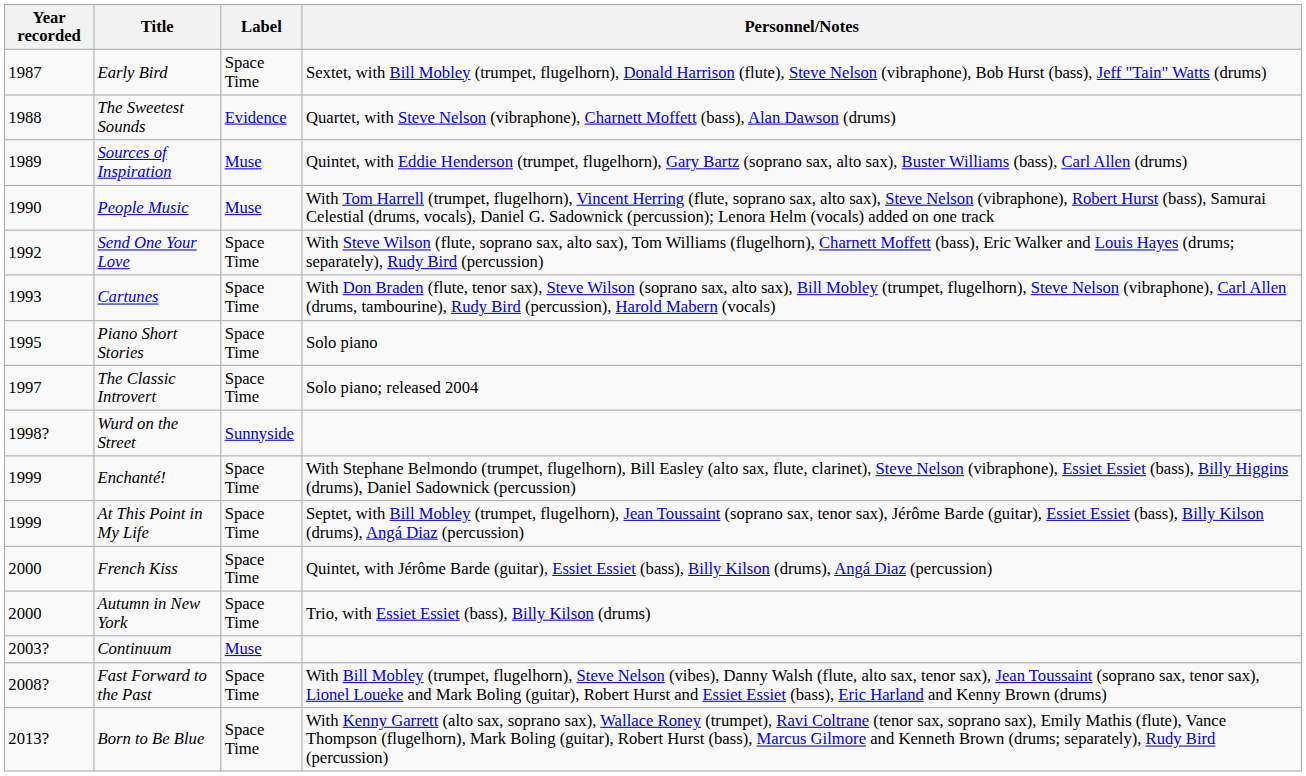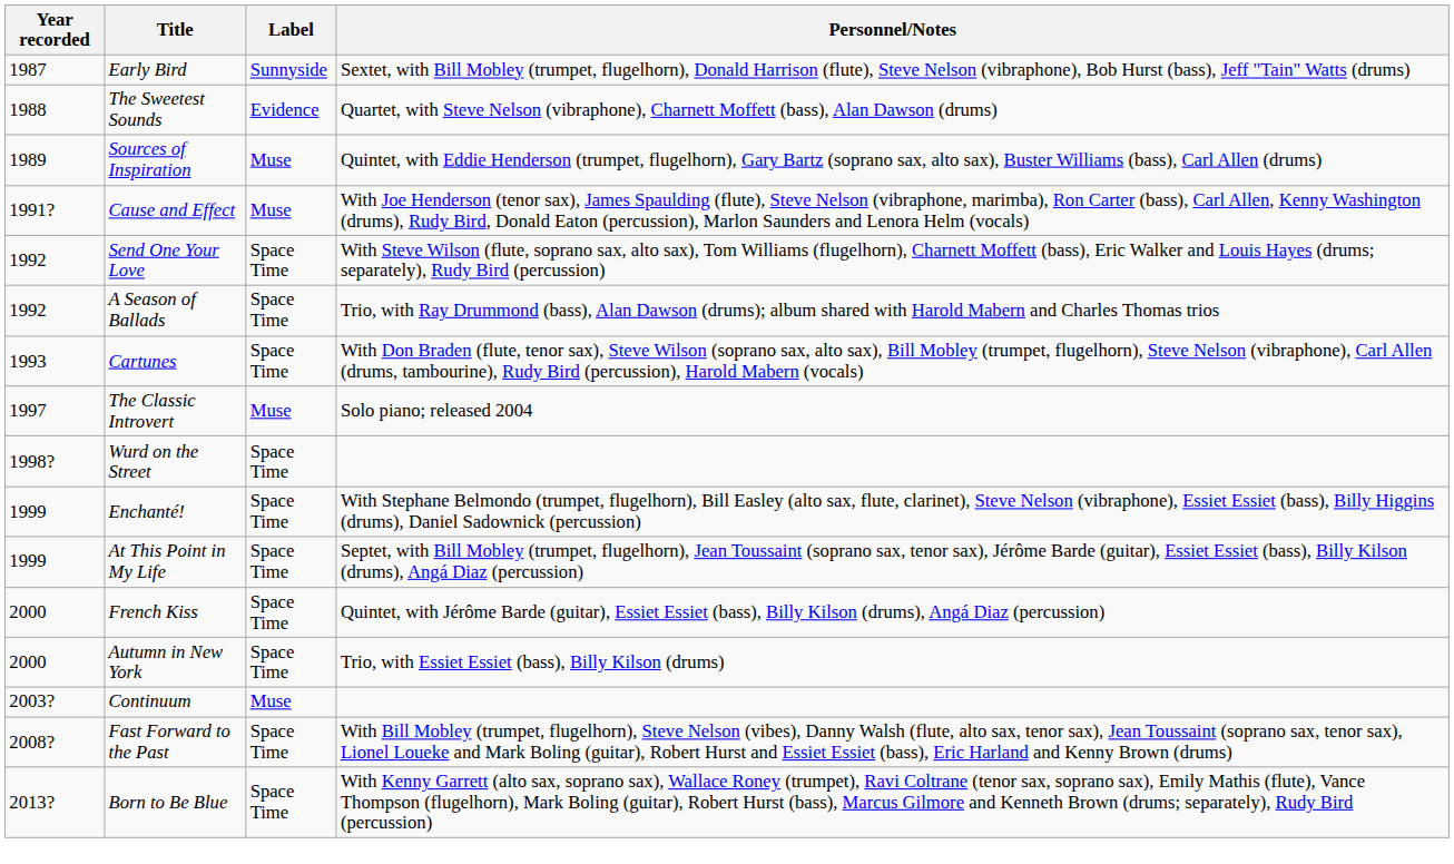Early Bird | Label: Space Time -> Sunnyside
- row: 1990 | People Music | Muse | With Tom Harrell (trumpet, flugelhorn), Vincent Herring (flute, soprano sax, alto sax), Steve Nelson (vibraphone), Robert Hurst (bass), Samurai Celestial (drums, vocals), Daniel G. Sadownick (percussion); Lenora Helm (vocals) added on one track
+ row: 1991? | Cause and Effect | Muse | With Joe Henderson (tenor sax), James Spaulding (flute), Steve Nelson (vibraphone, marimba), Ron Carter (bass), Carl Allen, Kenny Washington (drums), Rudy Bird, Donald Eaton (percussion), Marlon Saunders and Lenora Helm (vocals)
+ row: 1992 | A Season of Ballads | Space Time | Trio, with Ray Drummond (bass), Alan Dawson (drums); album shared with Harold Mabern and Charles Thomas trios
- row: 1995 | Piano Short Stories | Space Time | Solo piano
The Classic Introvert | Label: Space Time -> Muse
Wurd on the Street | Label: Sunnyside -> Space Time
